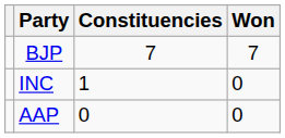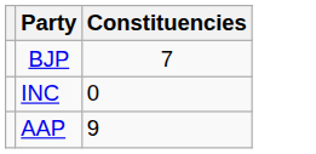- column: Won | 7 | 0 | 0
INC | Constituencies: 1 -> 0
AAP | Constituencies: 0 -> 9
